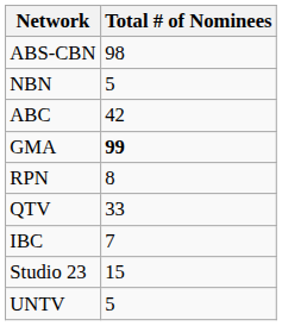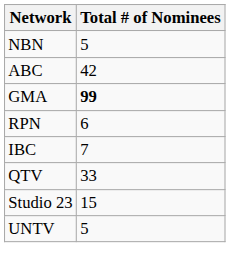- row: ABS-CBN | 98
RPN | Total # of Nominees: 8 -> 6
rows swapped: QTV <-> IBC
